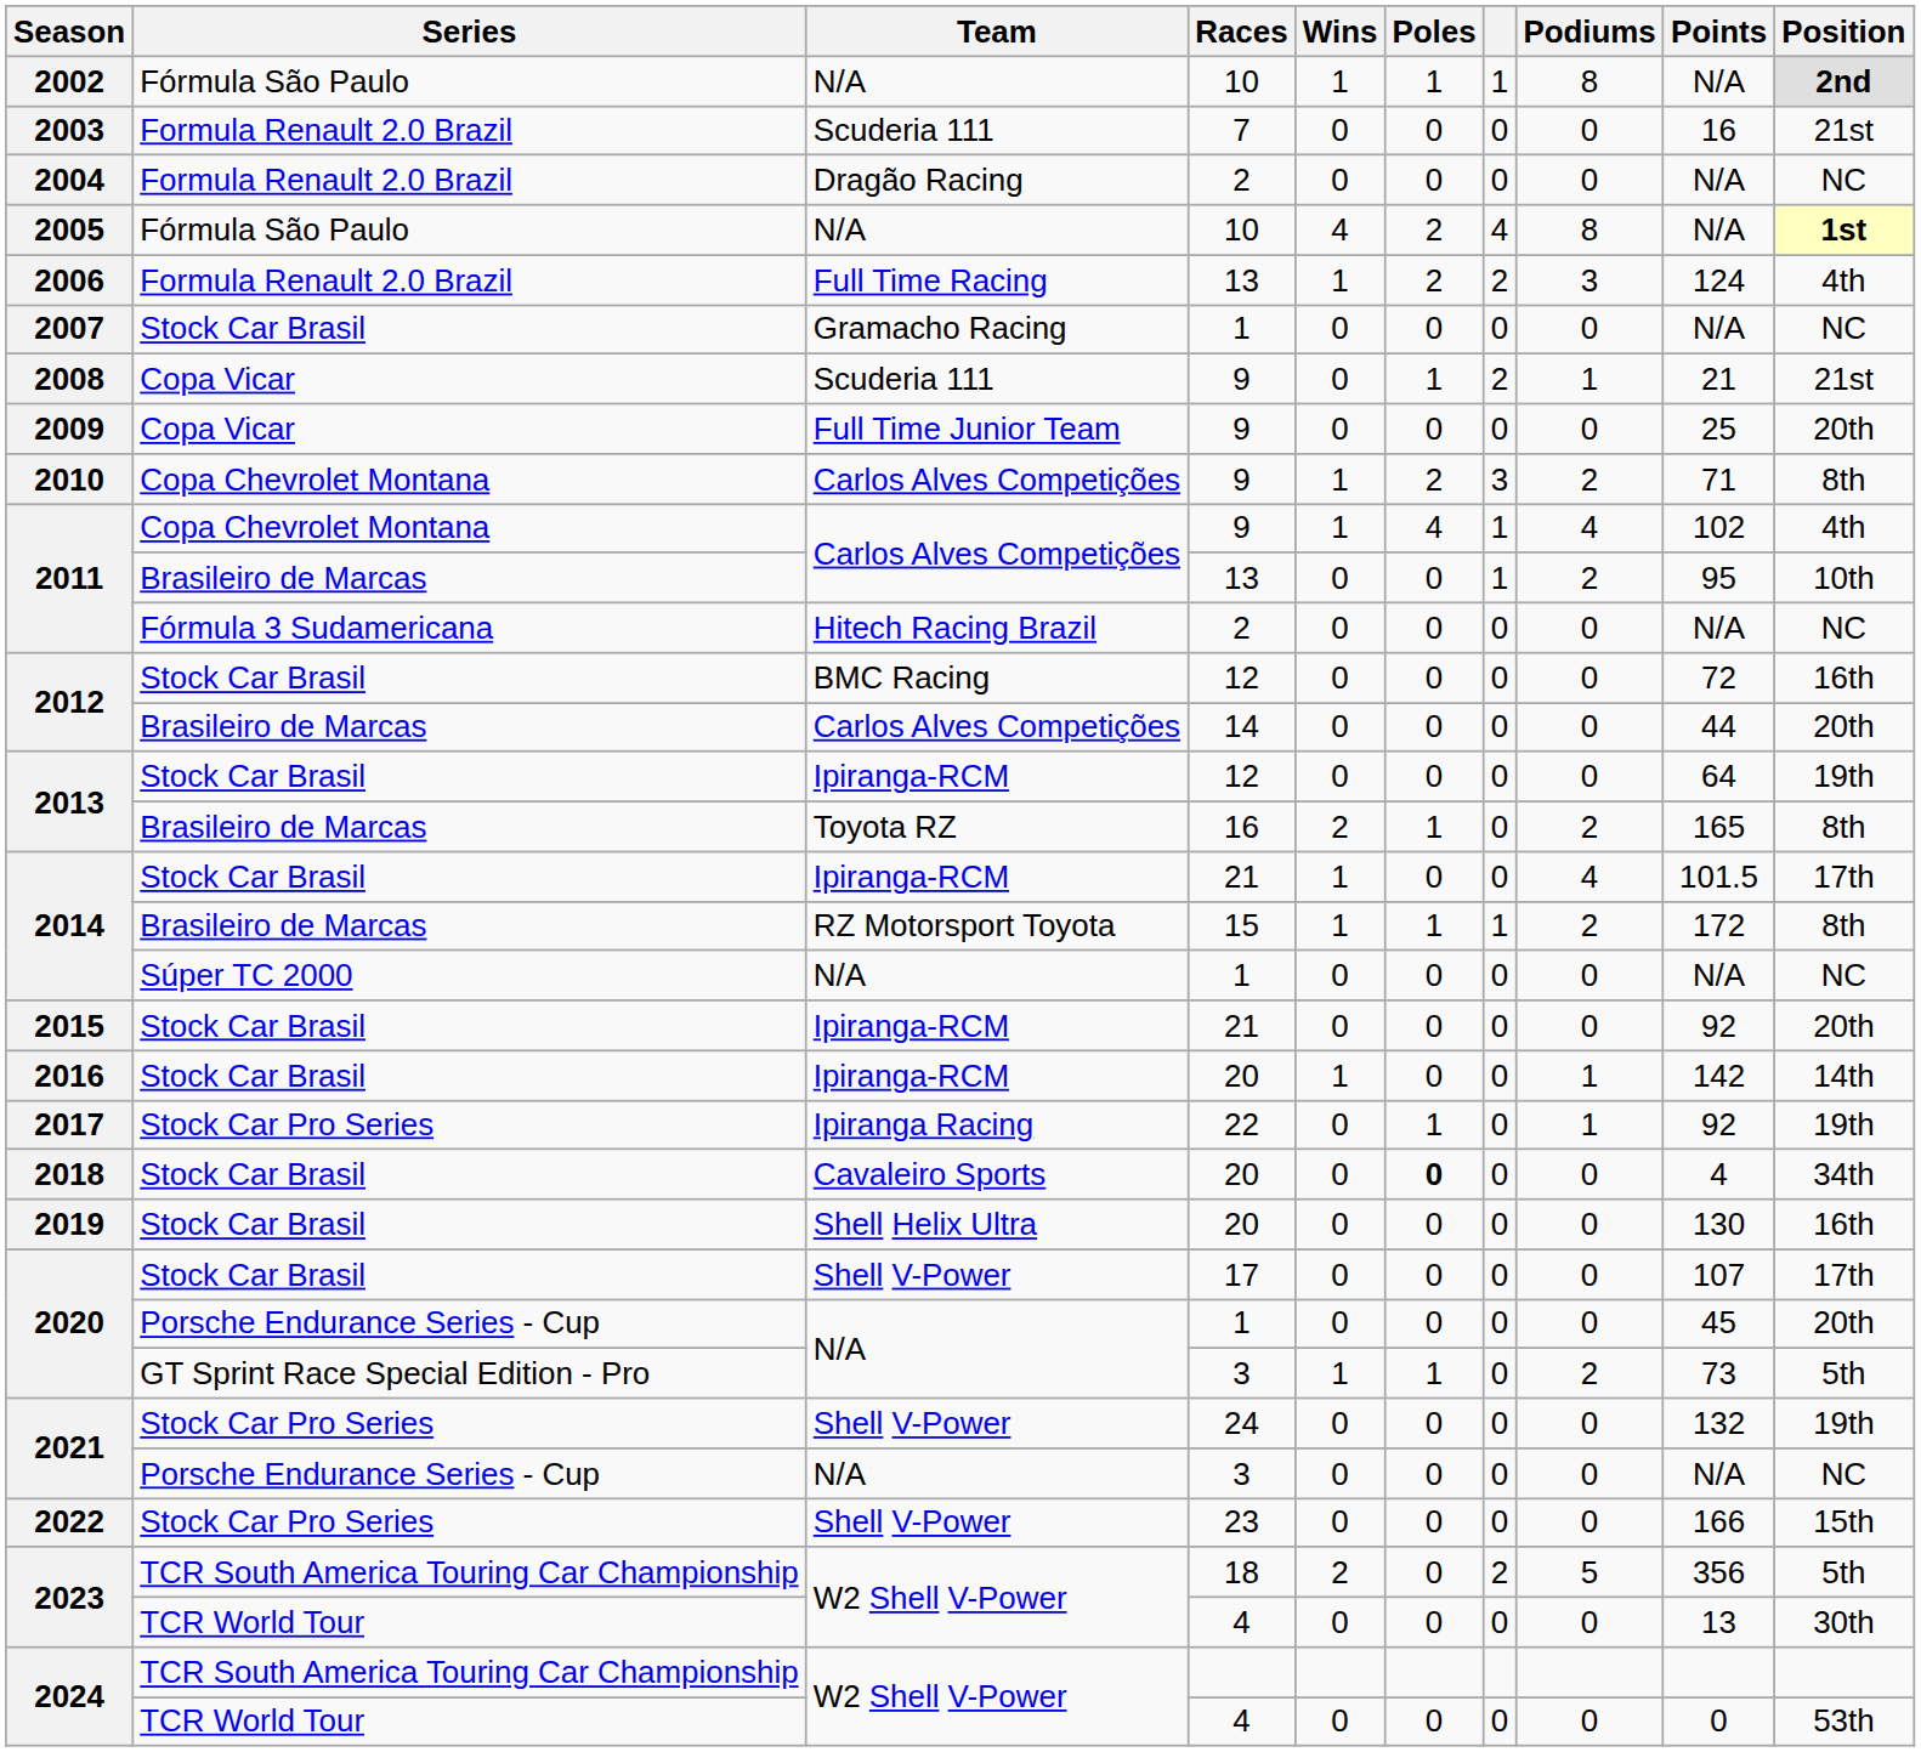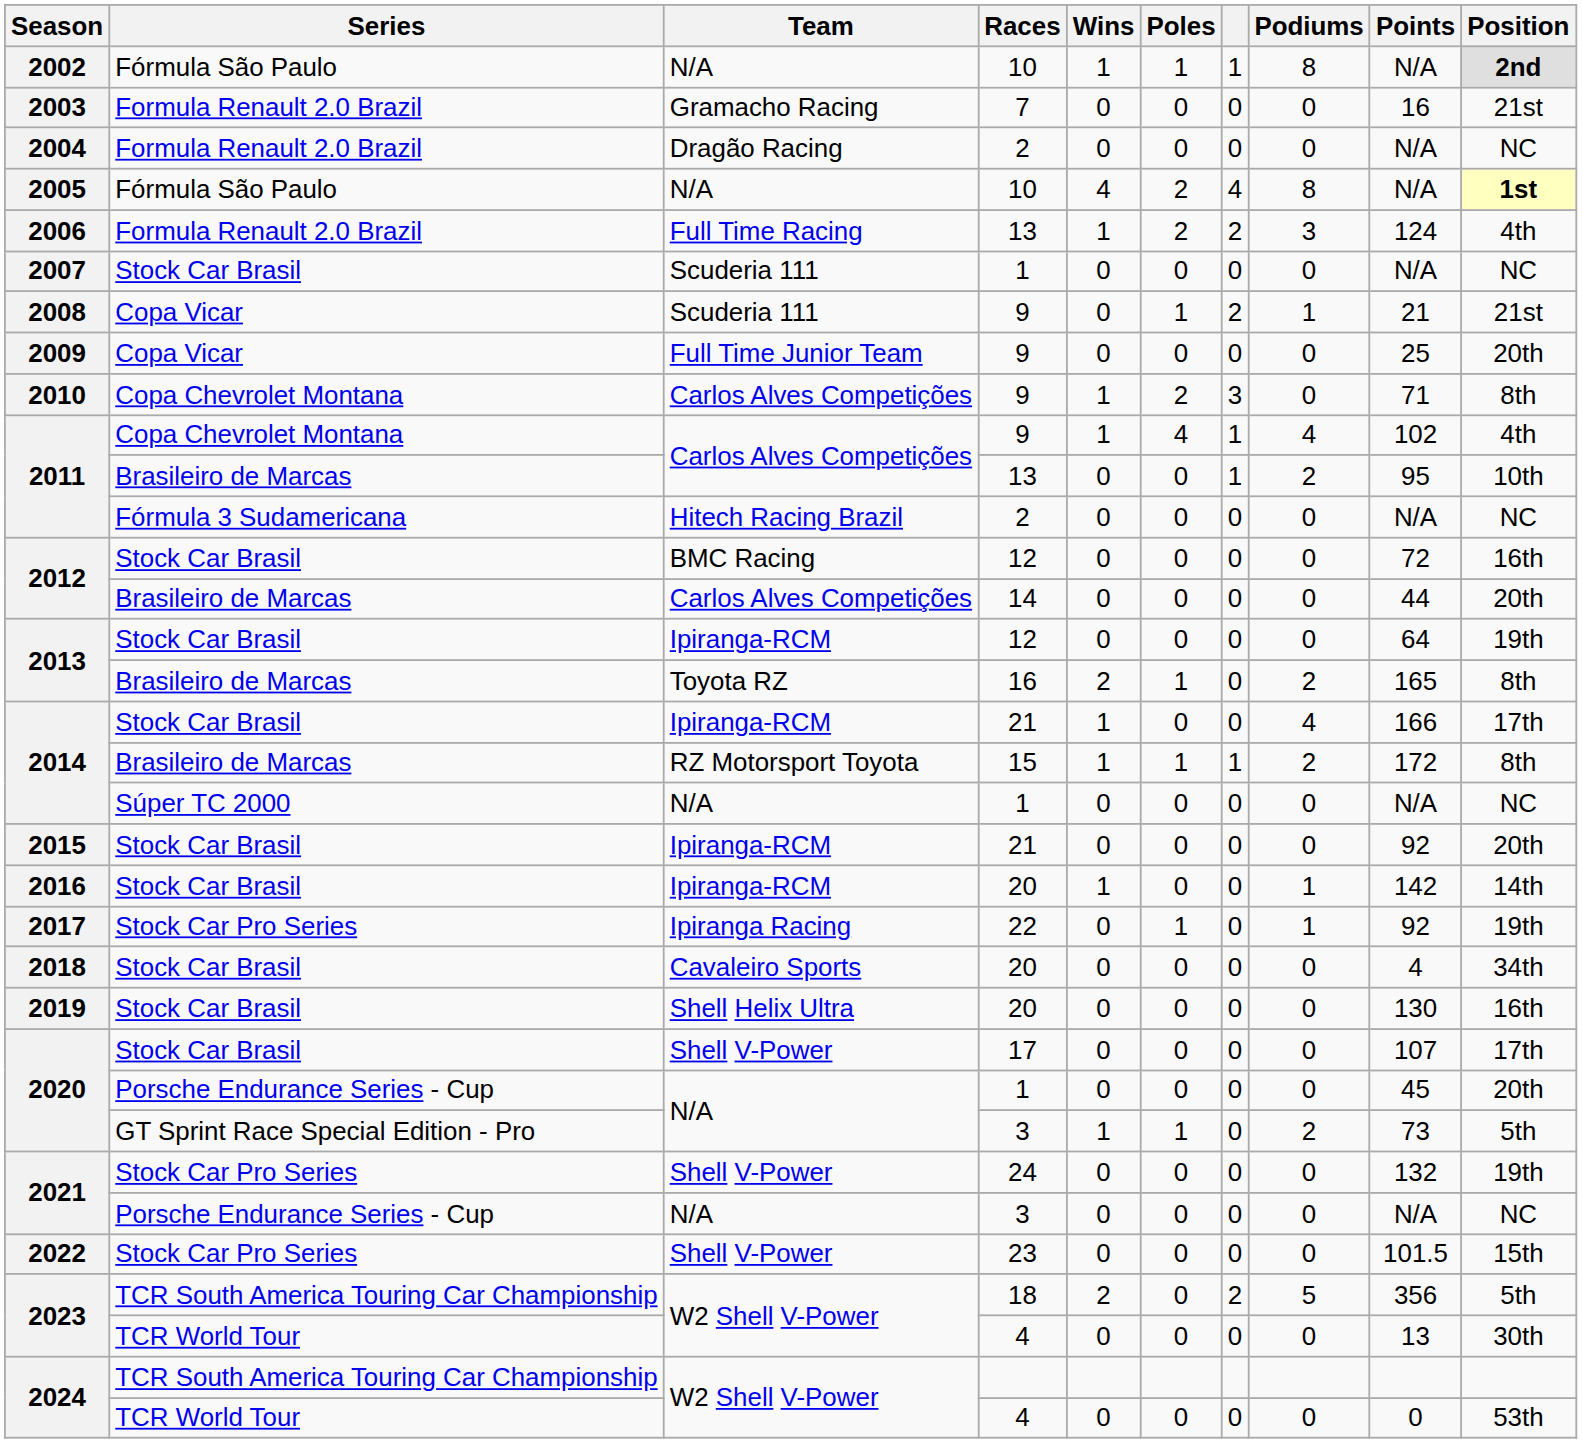2003 | Team: Scuderia 111 -> Gramacho Racing
2007 | Team: Gramacho Racing -> Scuderia 111
2010 | Podiums: 2 -> 0
2014 / 21 | Points: 101.5 -> 166
2018 | Poles: bold -> normal
2022 | Points: 166 -> 101.5
